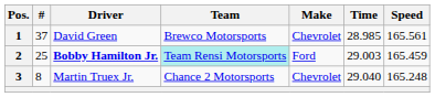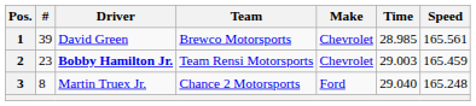1 | #: 37 -> 39
2 | #: 25 -> 23
2 | Team: paleturquoise background -> no background
2 | Make: Ford -> Chevrolet
3 | Make: Chevrolet -> Ford
